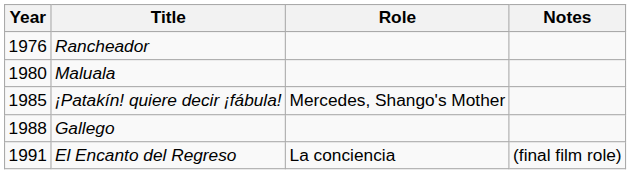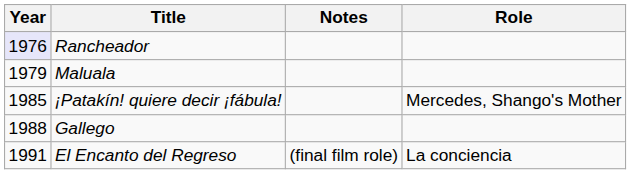columns swapped: Role <-> Notes
Rancheador | Year: no background -> lavender background
Maluala | Year: 1980 -> 1979
